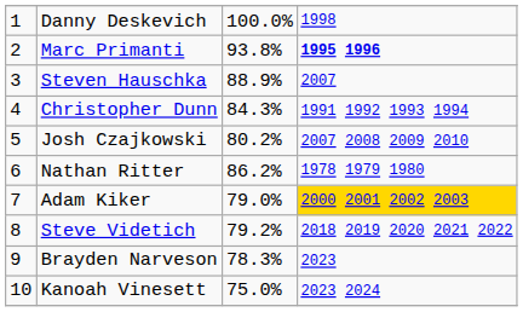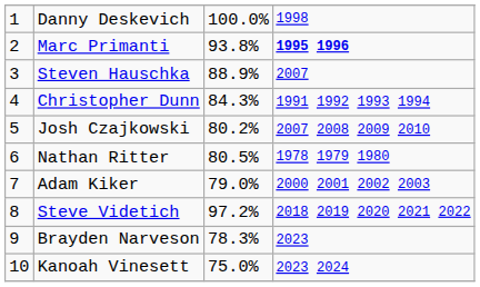Nathan Ritter | column 3: 86.2% -> 80.5%
Adam Kiker | column 4: gold background -> no background
Steve Videtich | column 3: 79.2% -> 97.2%
